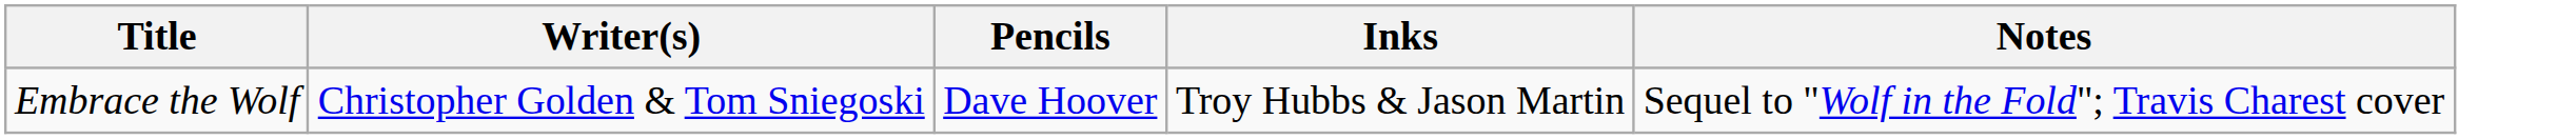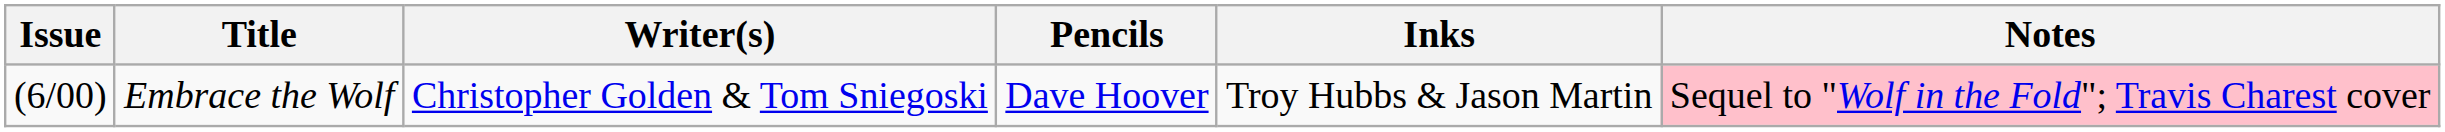+ column: Issue | (6/00)
Embrace the Wolf | Notes: no background -> pink background
